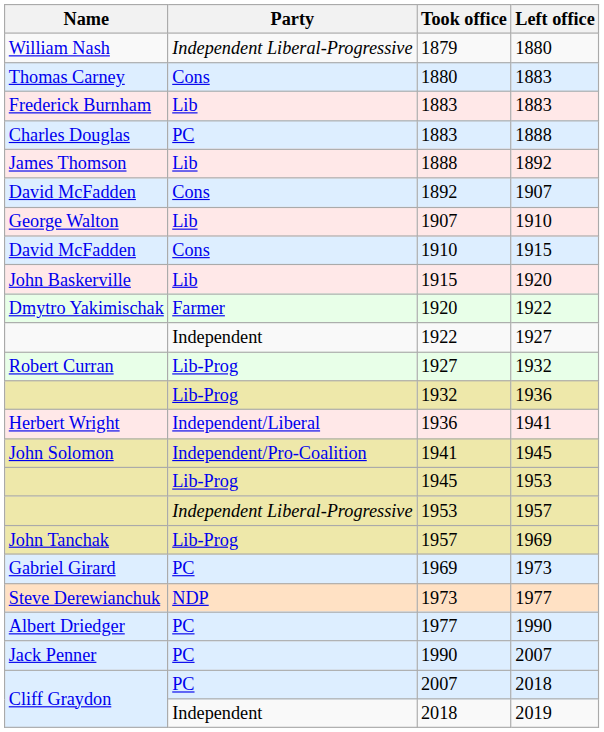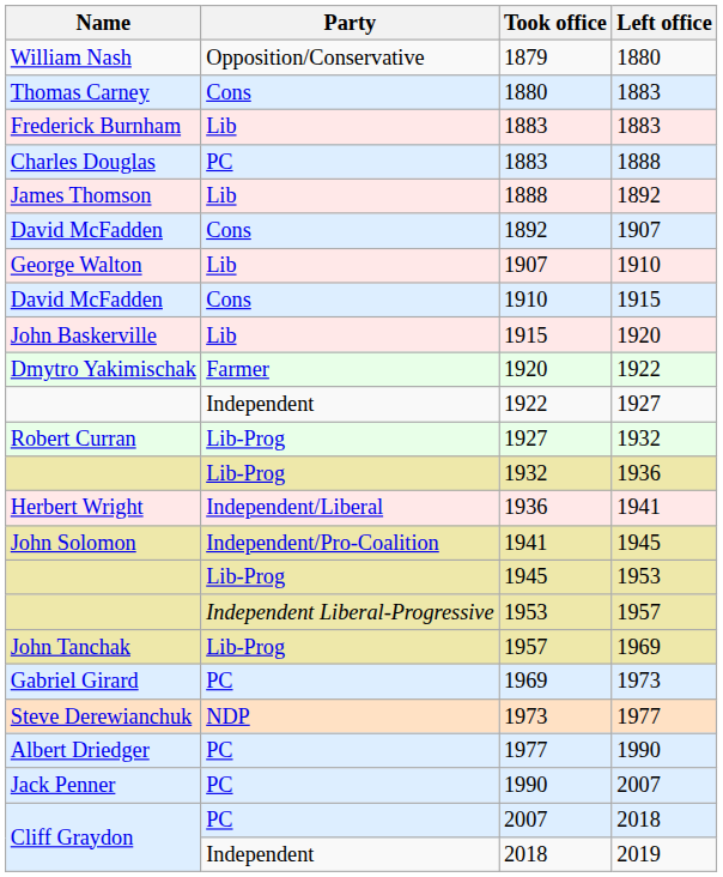1879 | Party: Independent Liberal-Progressive -> Opposition/Conservative
